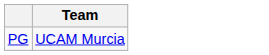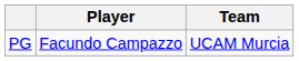+ column: Player | Facundo Campazzo
